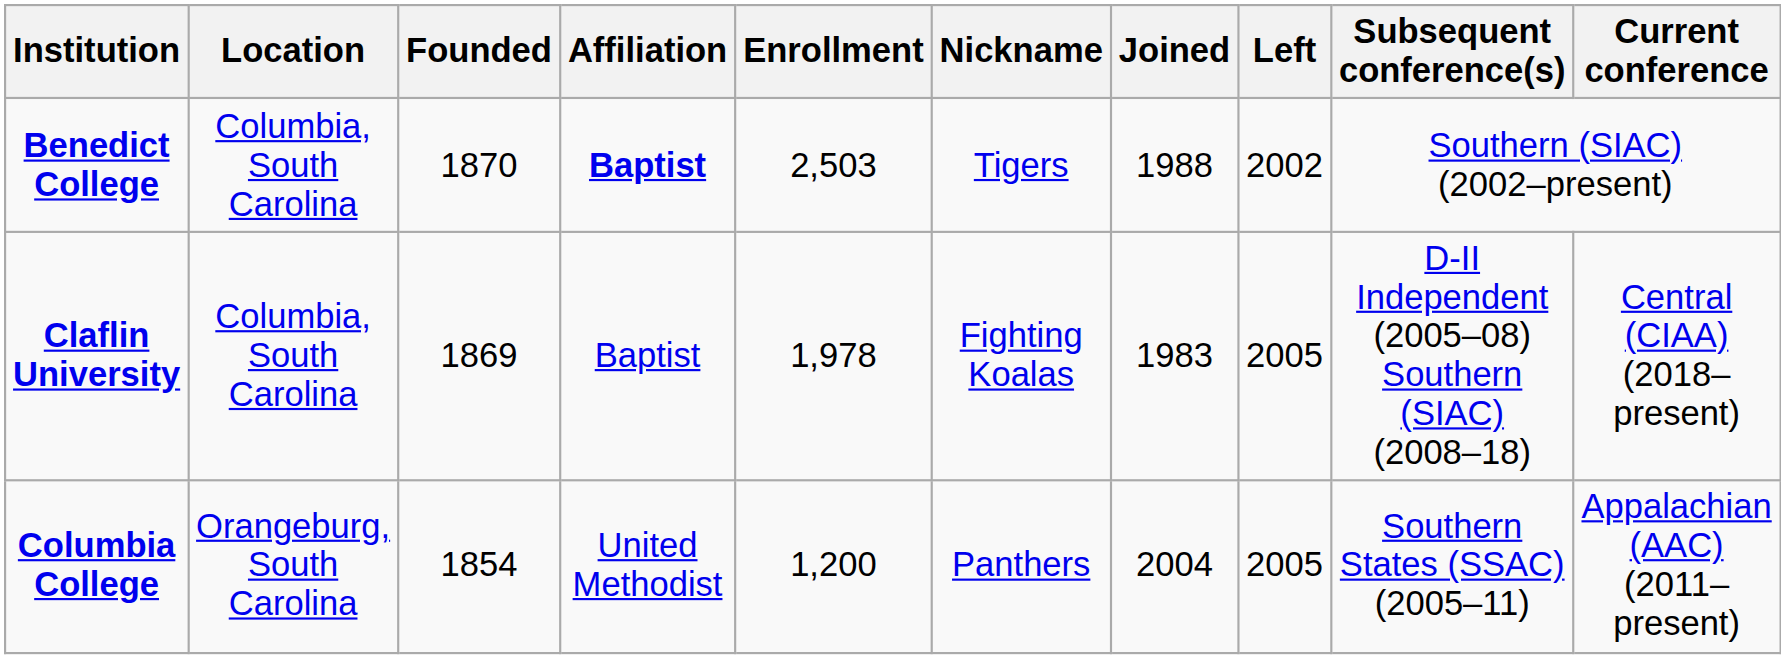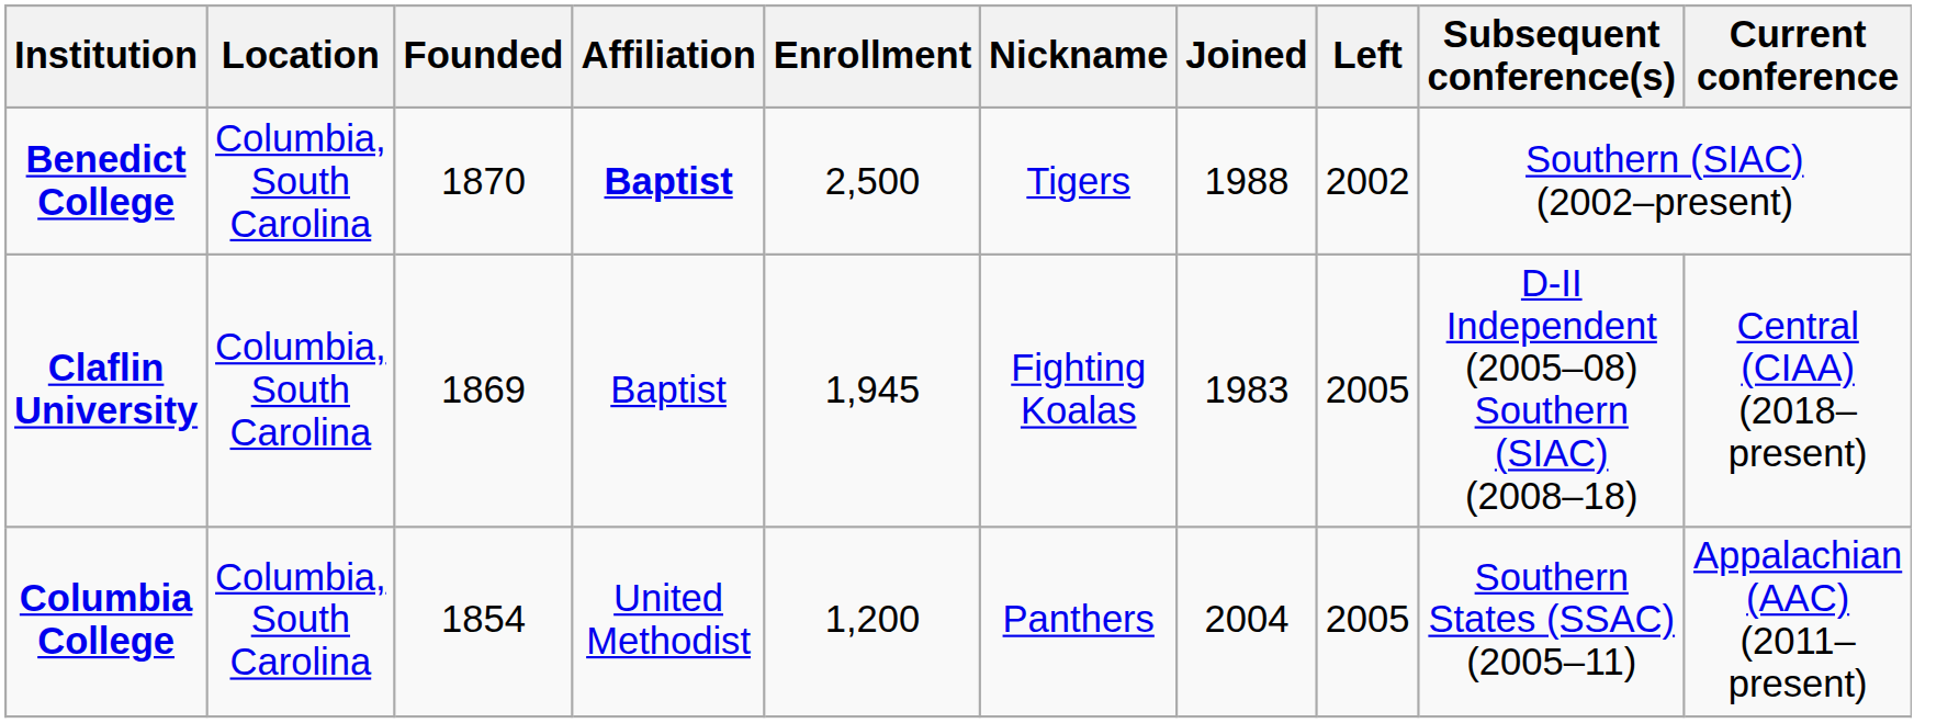Benedict College | Enrollment: 2,503 -> 2,500
Claflin University | Enrollment: 1,978 -> 1,945
Columbia College | Location: Orangeburg, South Carolina -> Columbia, South Carolina
